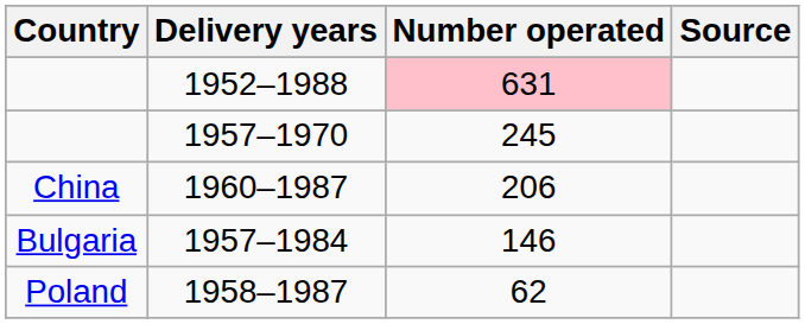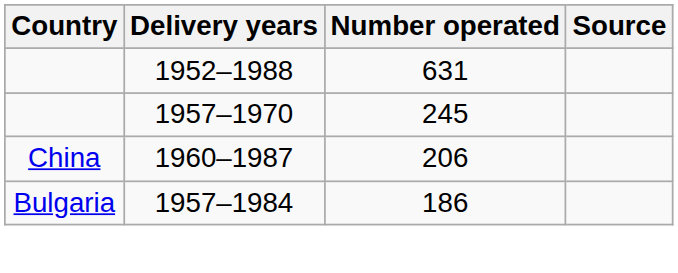1952–1988 | Number operated: pink background -> no background
1957–1984 | Number operated: 146 -> 186
- row: Poland | 1958–1987 | 62
